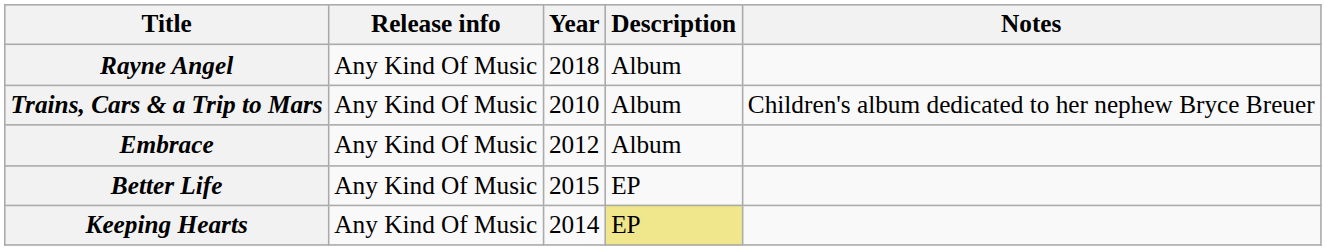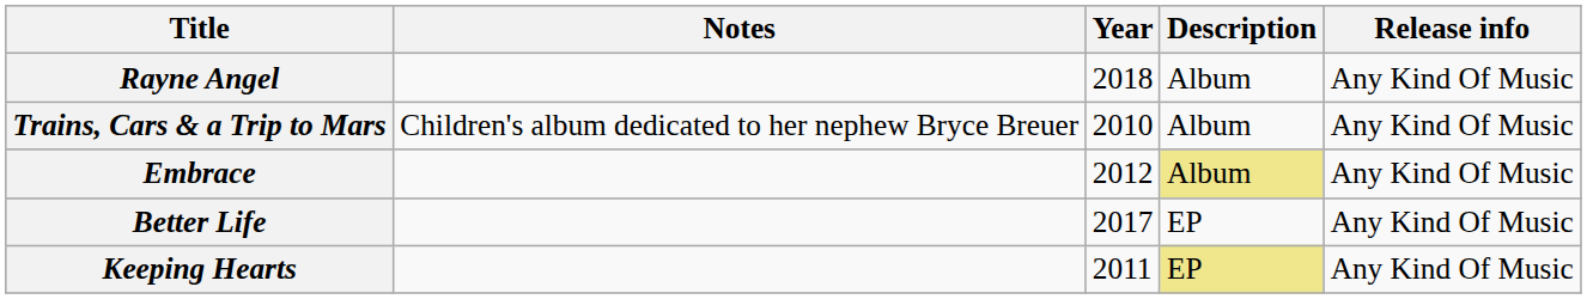columns swapped: Release info <-> Notes
Embrace | Description: no background -> khaki background
Better Life | Year: 2015 -> 2017
Keeping Hearts | Year: 2014 -> 2011
